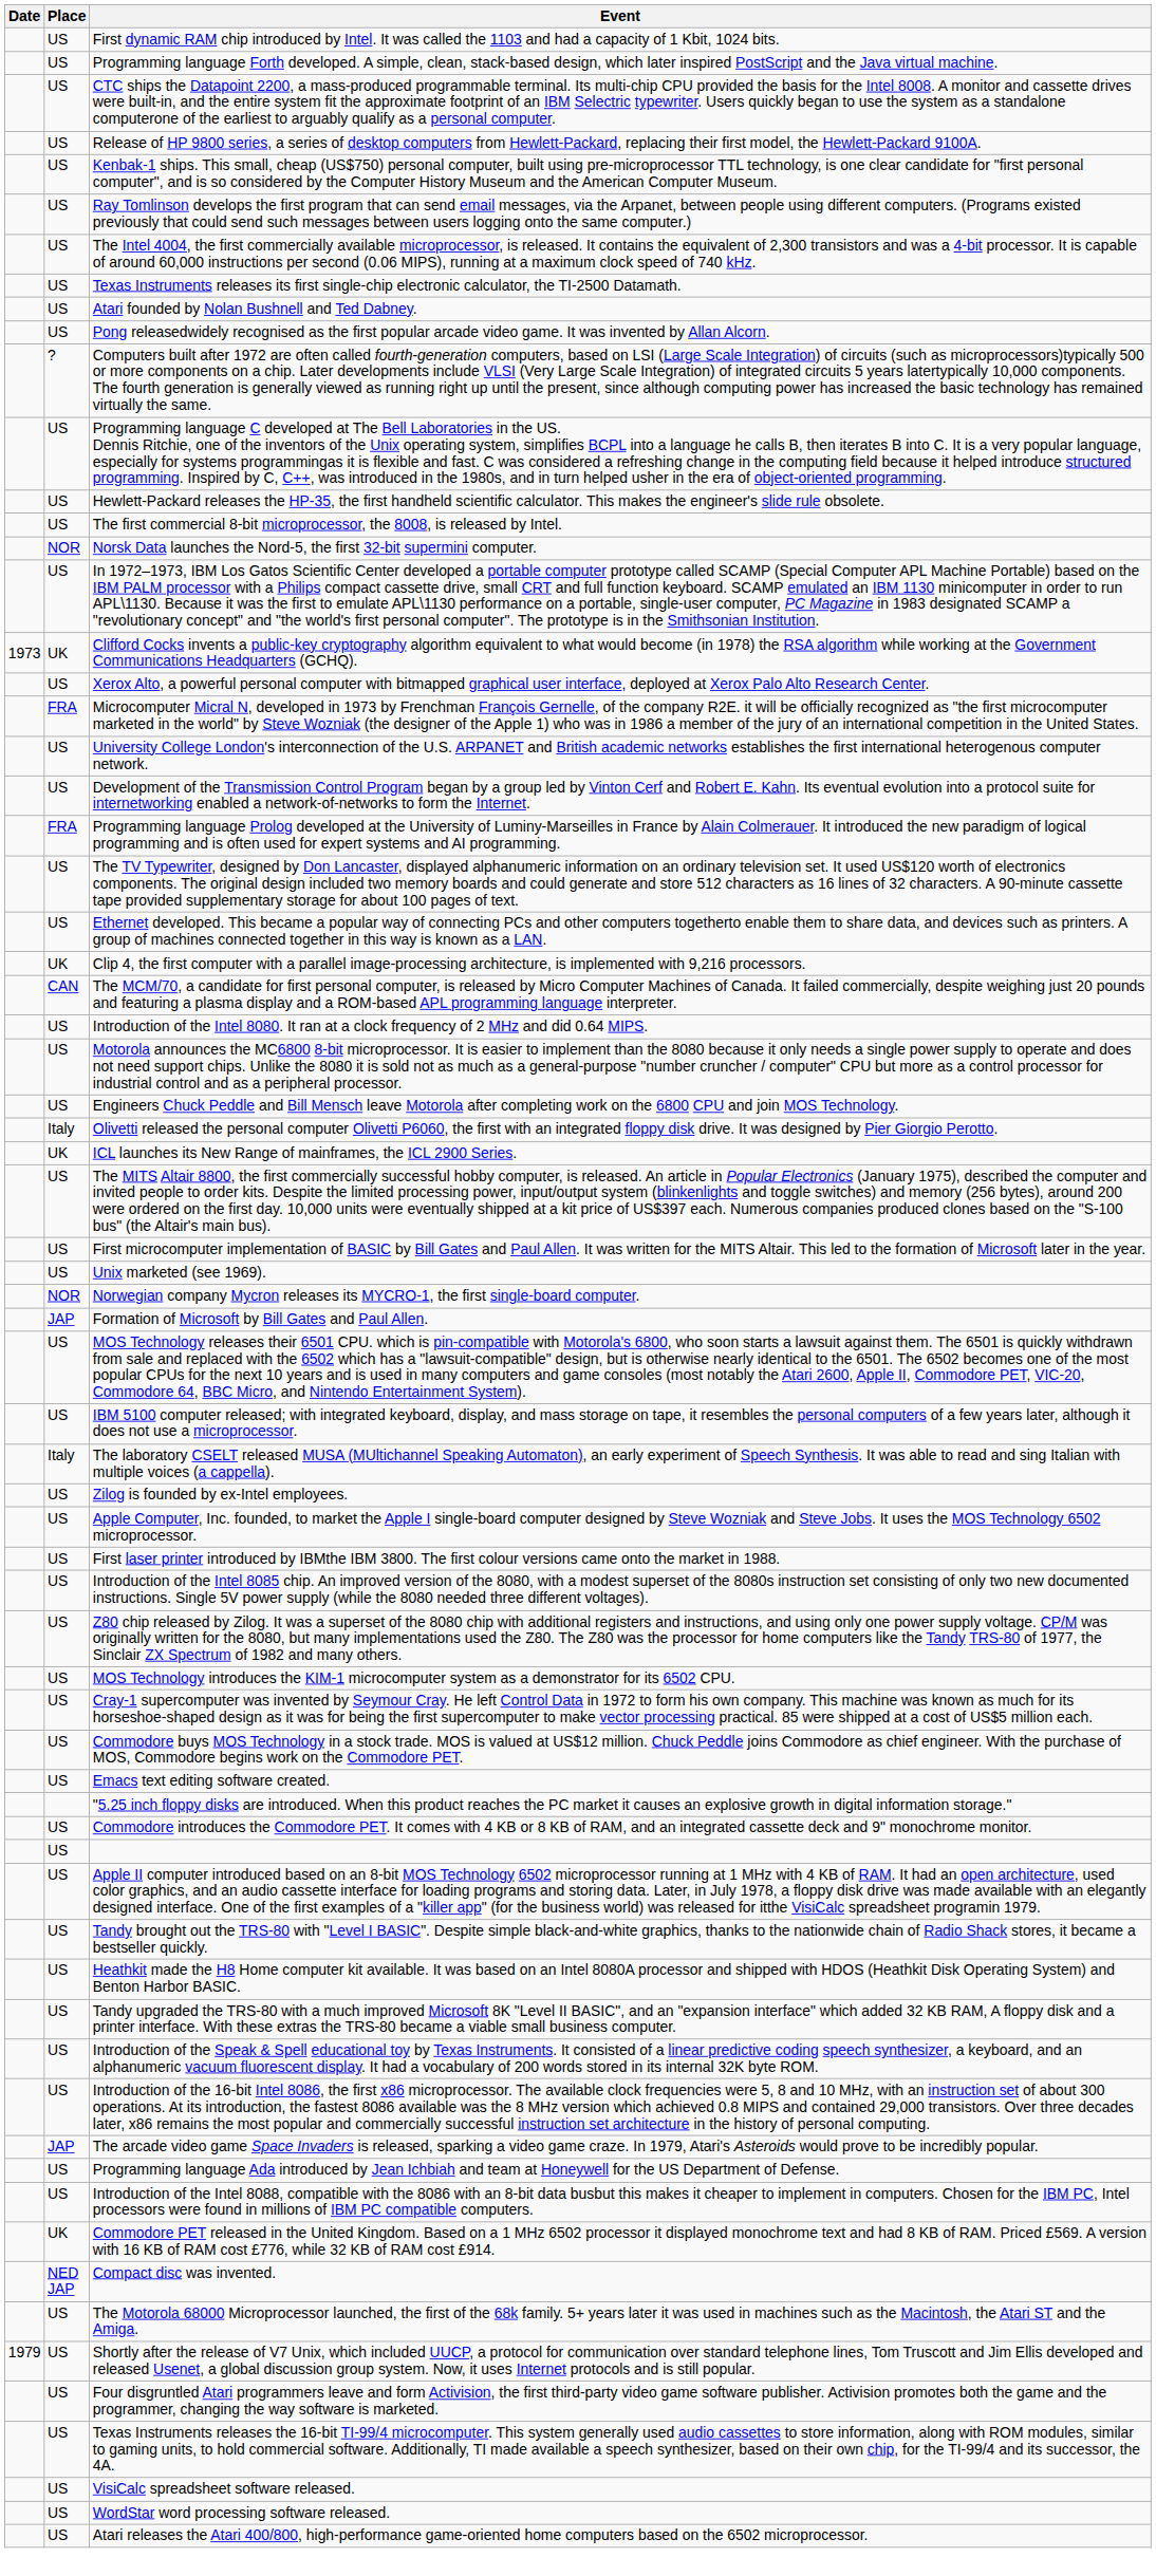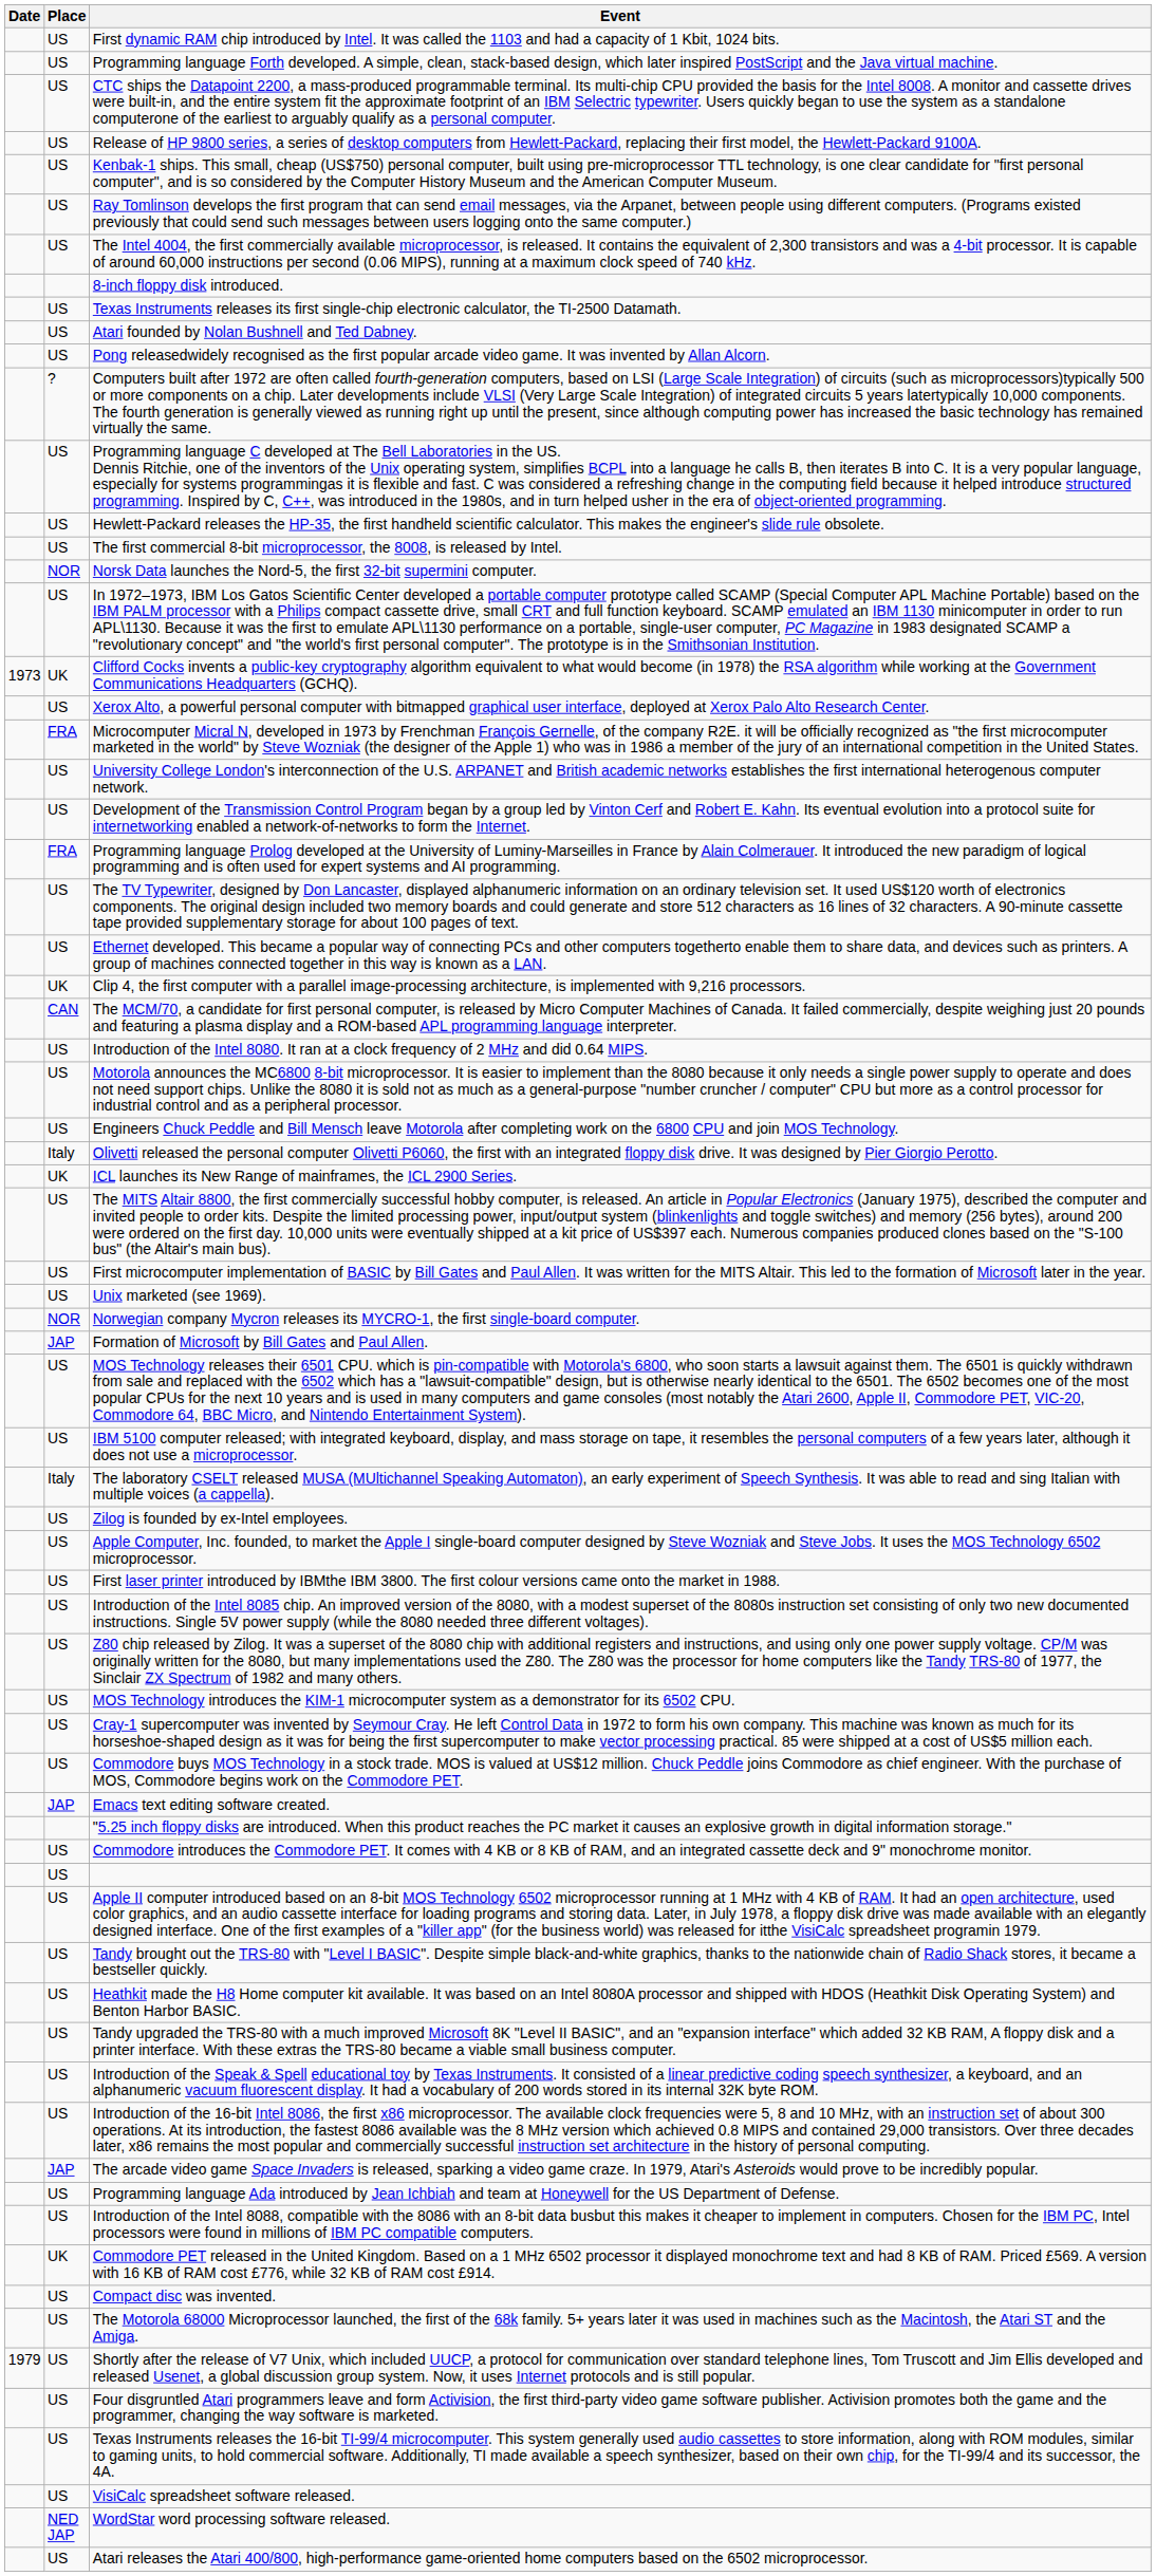+ row: 8-inch floppy disk introduced.
Emacs text editing software created. | Place: US -> JAP
Compact disc was invented. | Place: NED JAP -> US
WordStar word processing software released. | Place: US -> NED JAP
